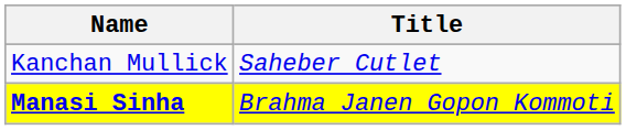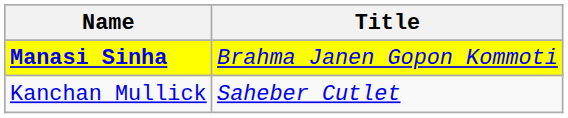rows swapped: Manasi Sinha <-> Kanchan Mullick
